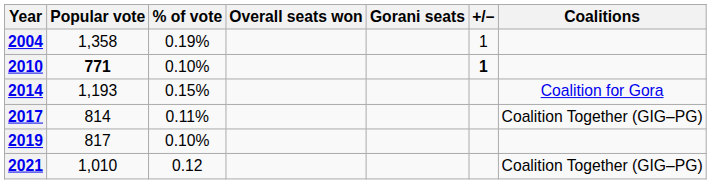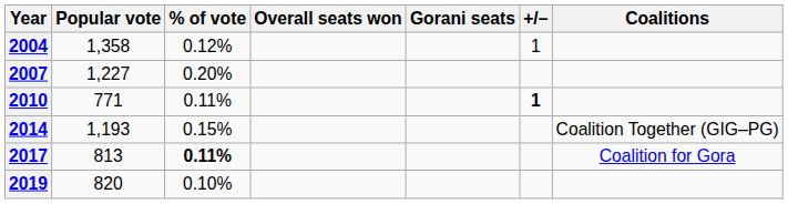2004 | % of vote: 0.19% -> 0.12%
+ row: 2007 | 1,227 | 0.20%
2010 | Popular vote: bold -> normal
2010 | % of vote: 0.10% -> 0.11%
2014 | Coalitions: Coalition for Gora -> Coalition Together (GIG–PG)
2017 | Popular vote: 814 -> 813
2017 | % of vote: normal -> bold
2017 | Coalitions: Coalition Together (GIG–PG) -> Coalition for Gora
2019 | Popular vote: 817 -> 820
- row: 2021 | 1,010 | 0.12 | Coalition Together (GIG–PG)
